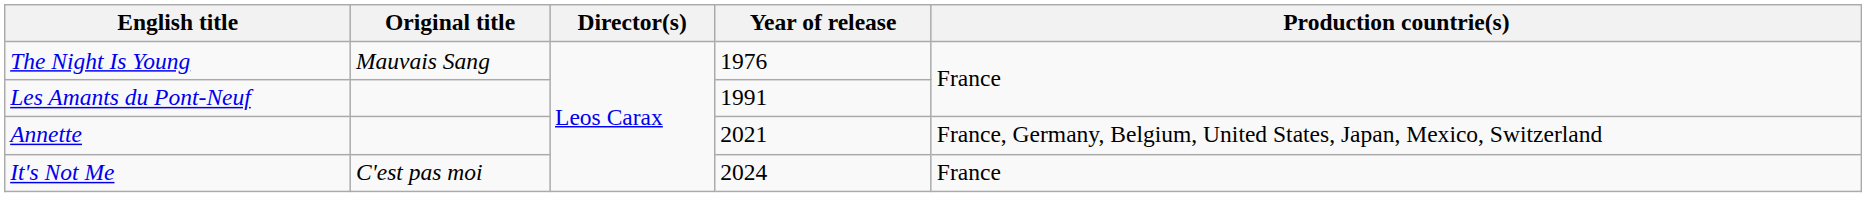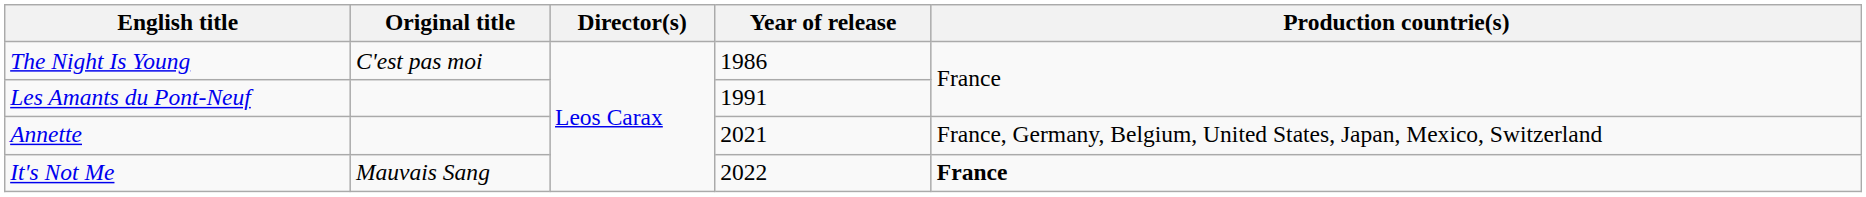The Night Is Young | Original title: Mauvais Sang -> C'est pas moi
The Night Is Young | Year of release: 1976 -> 1986
It's Not Me | Original title: C'est pas moi -> Mauvais Sang
It's Not Me | Year of release: 2024 -> 2022
It's Not Me | Production countrie(s): normal -> bold
